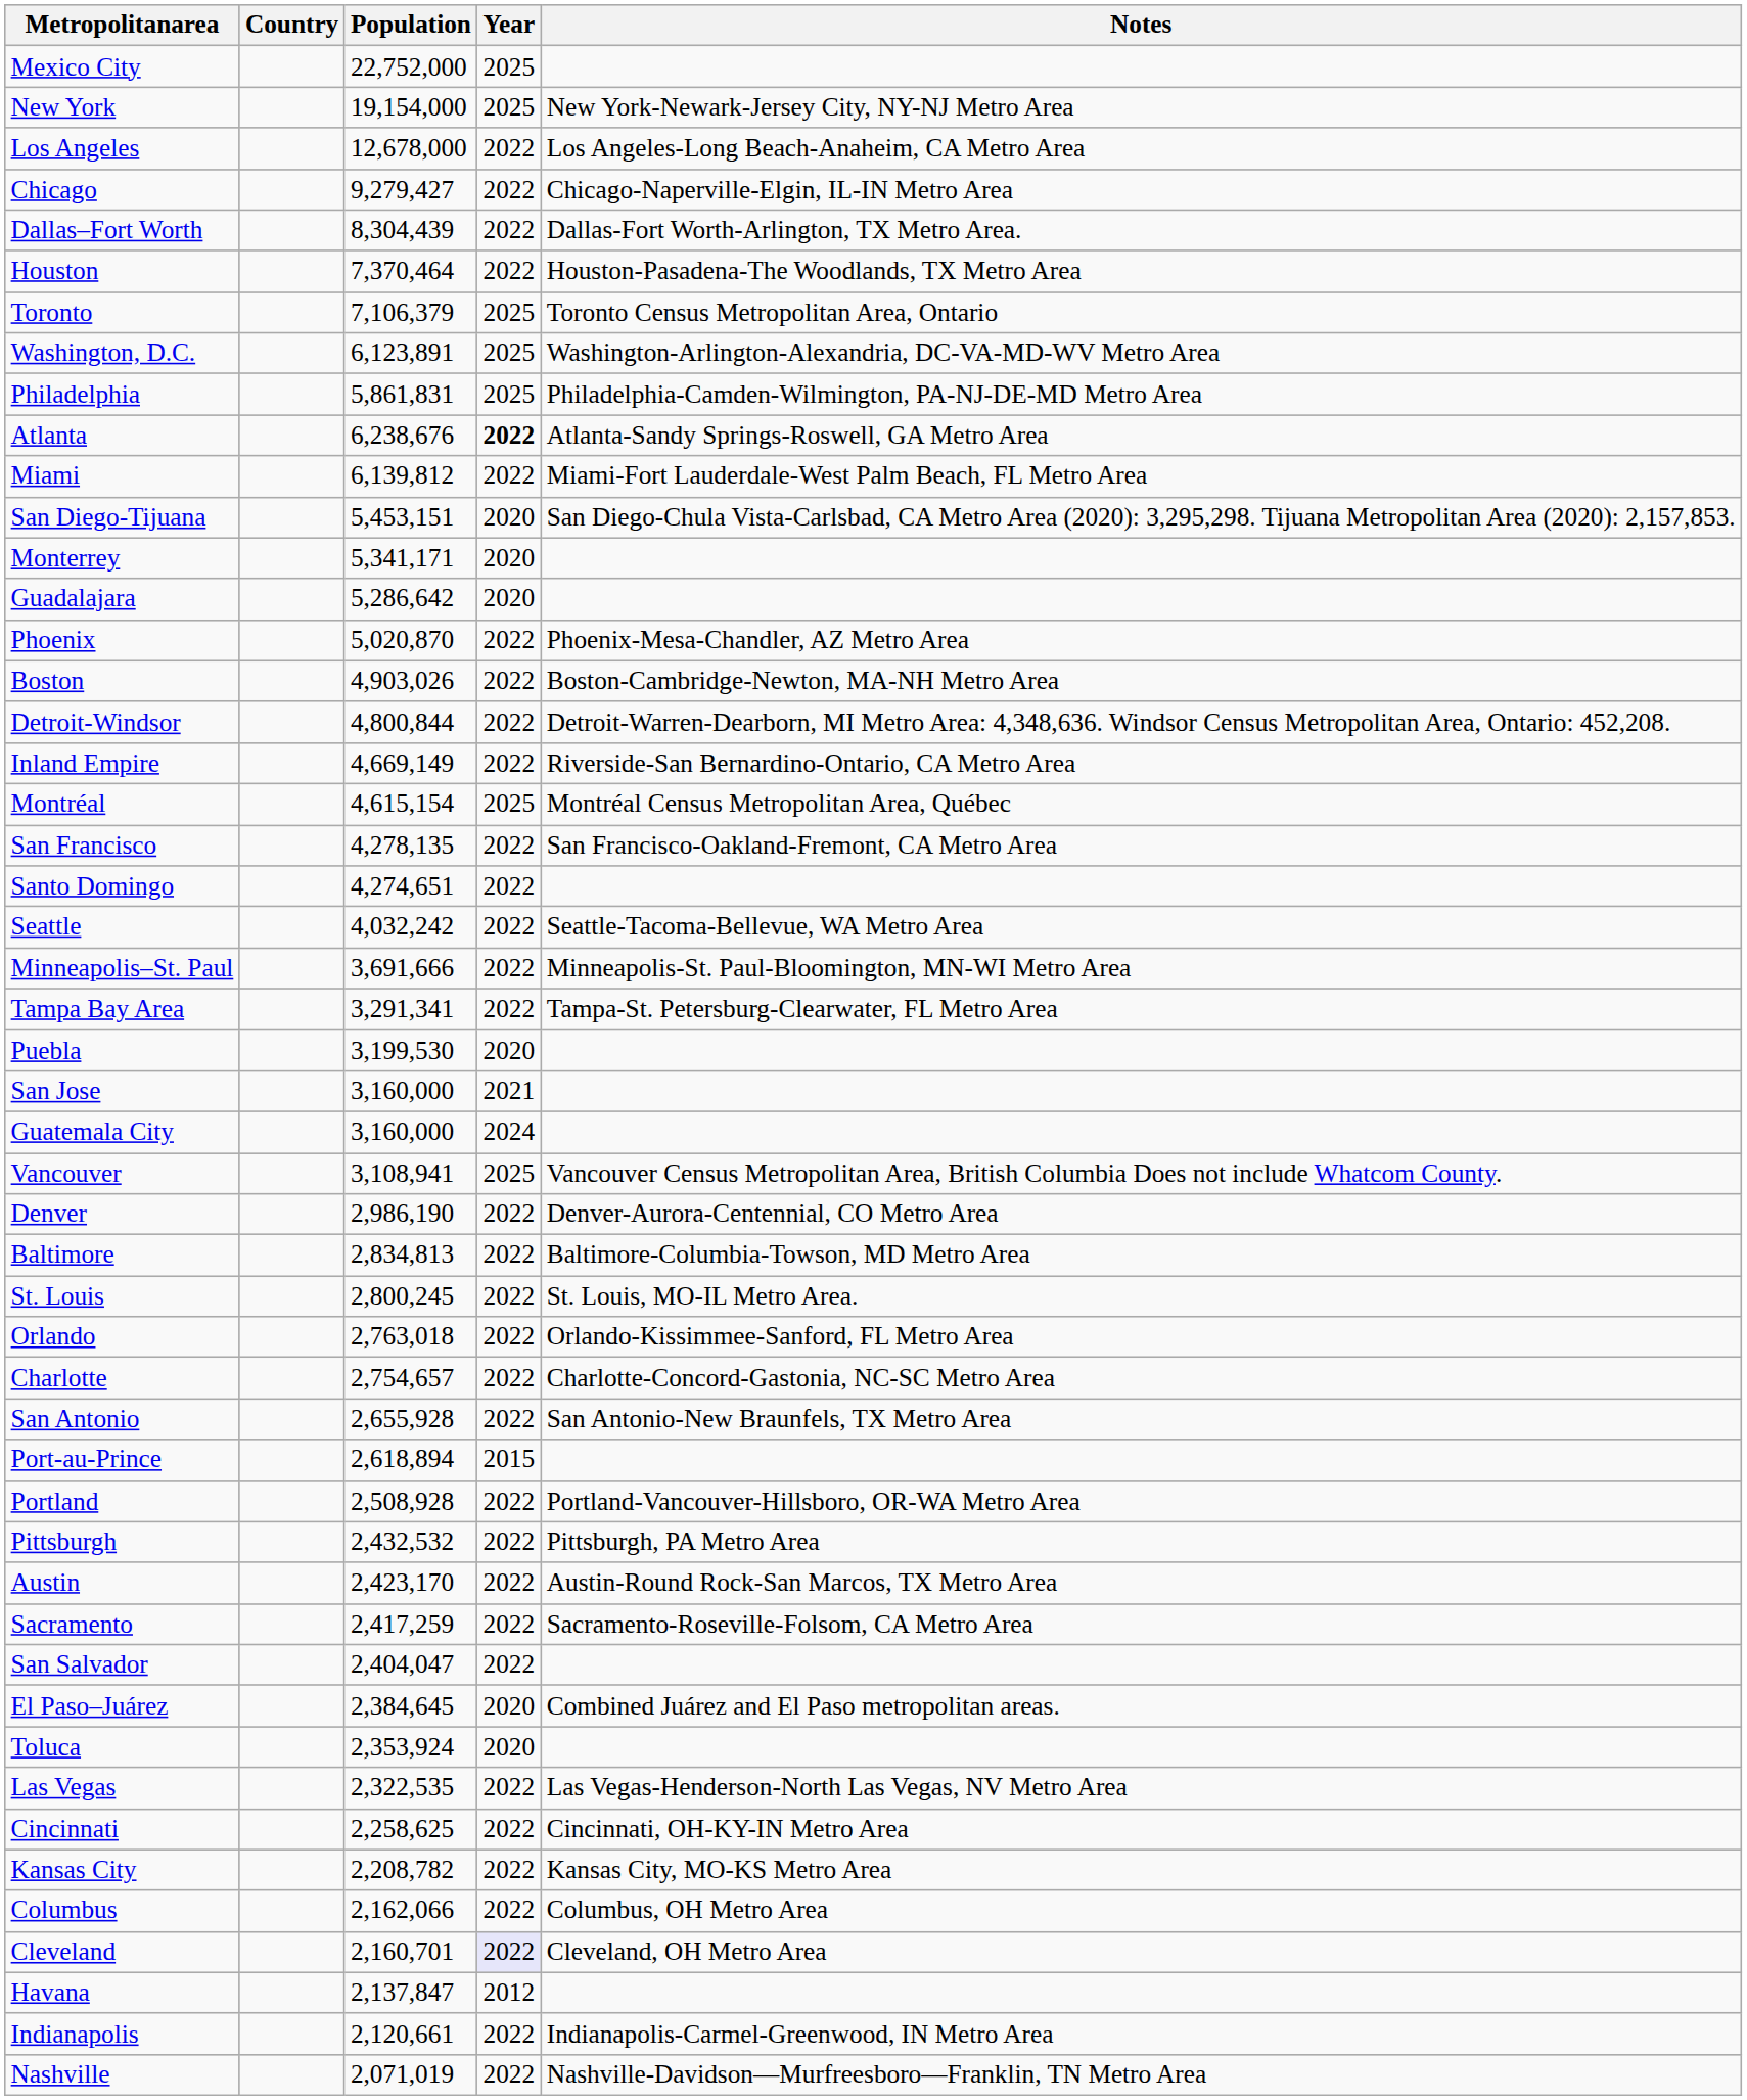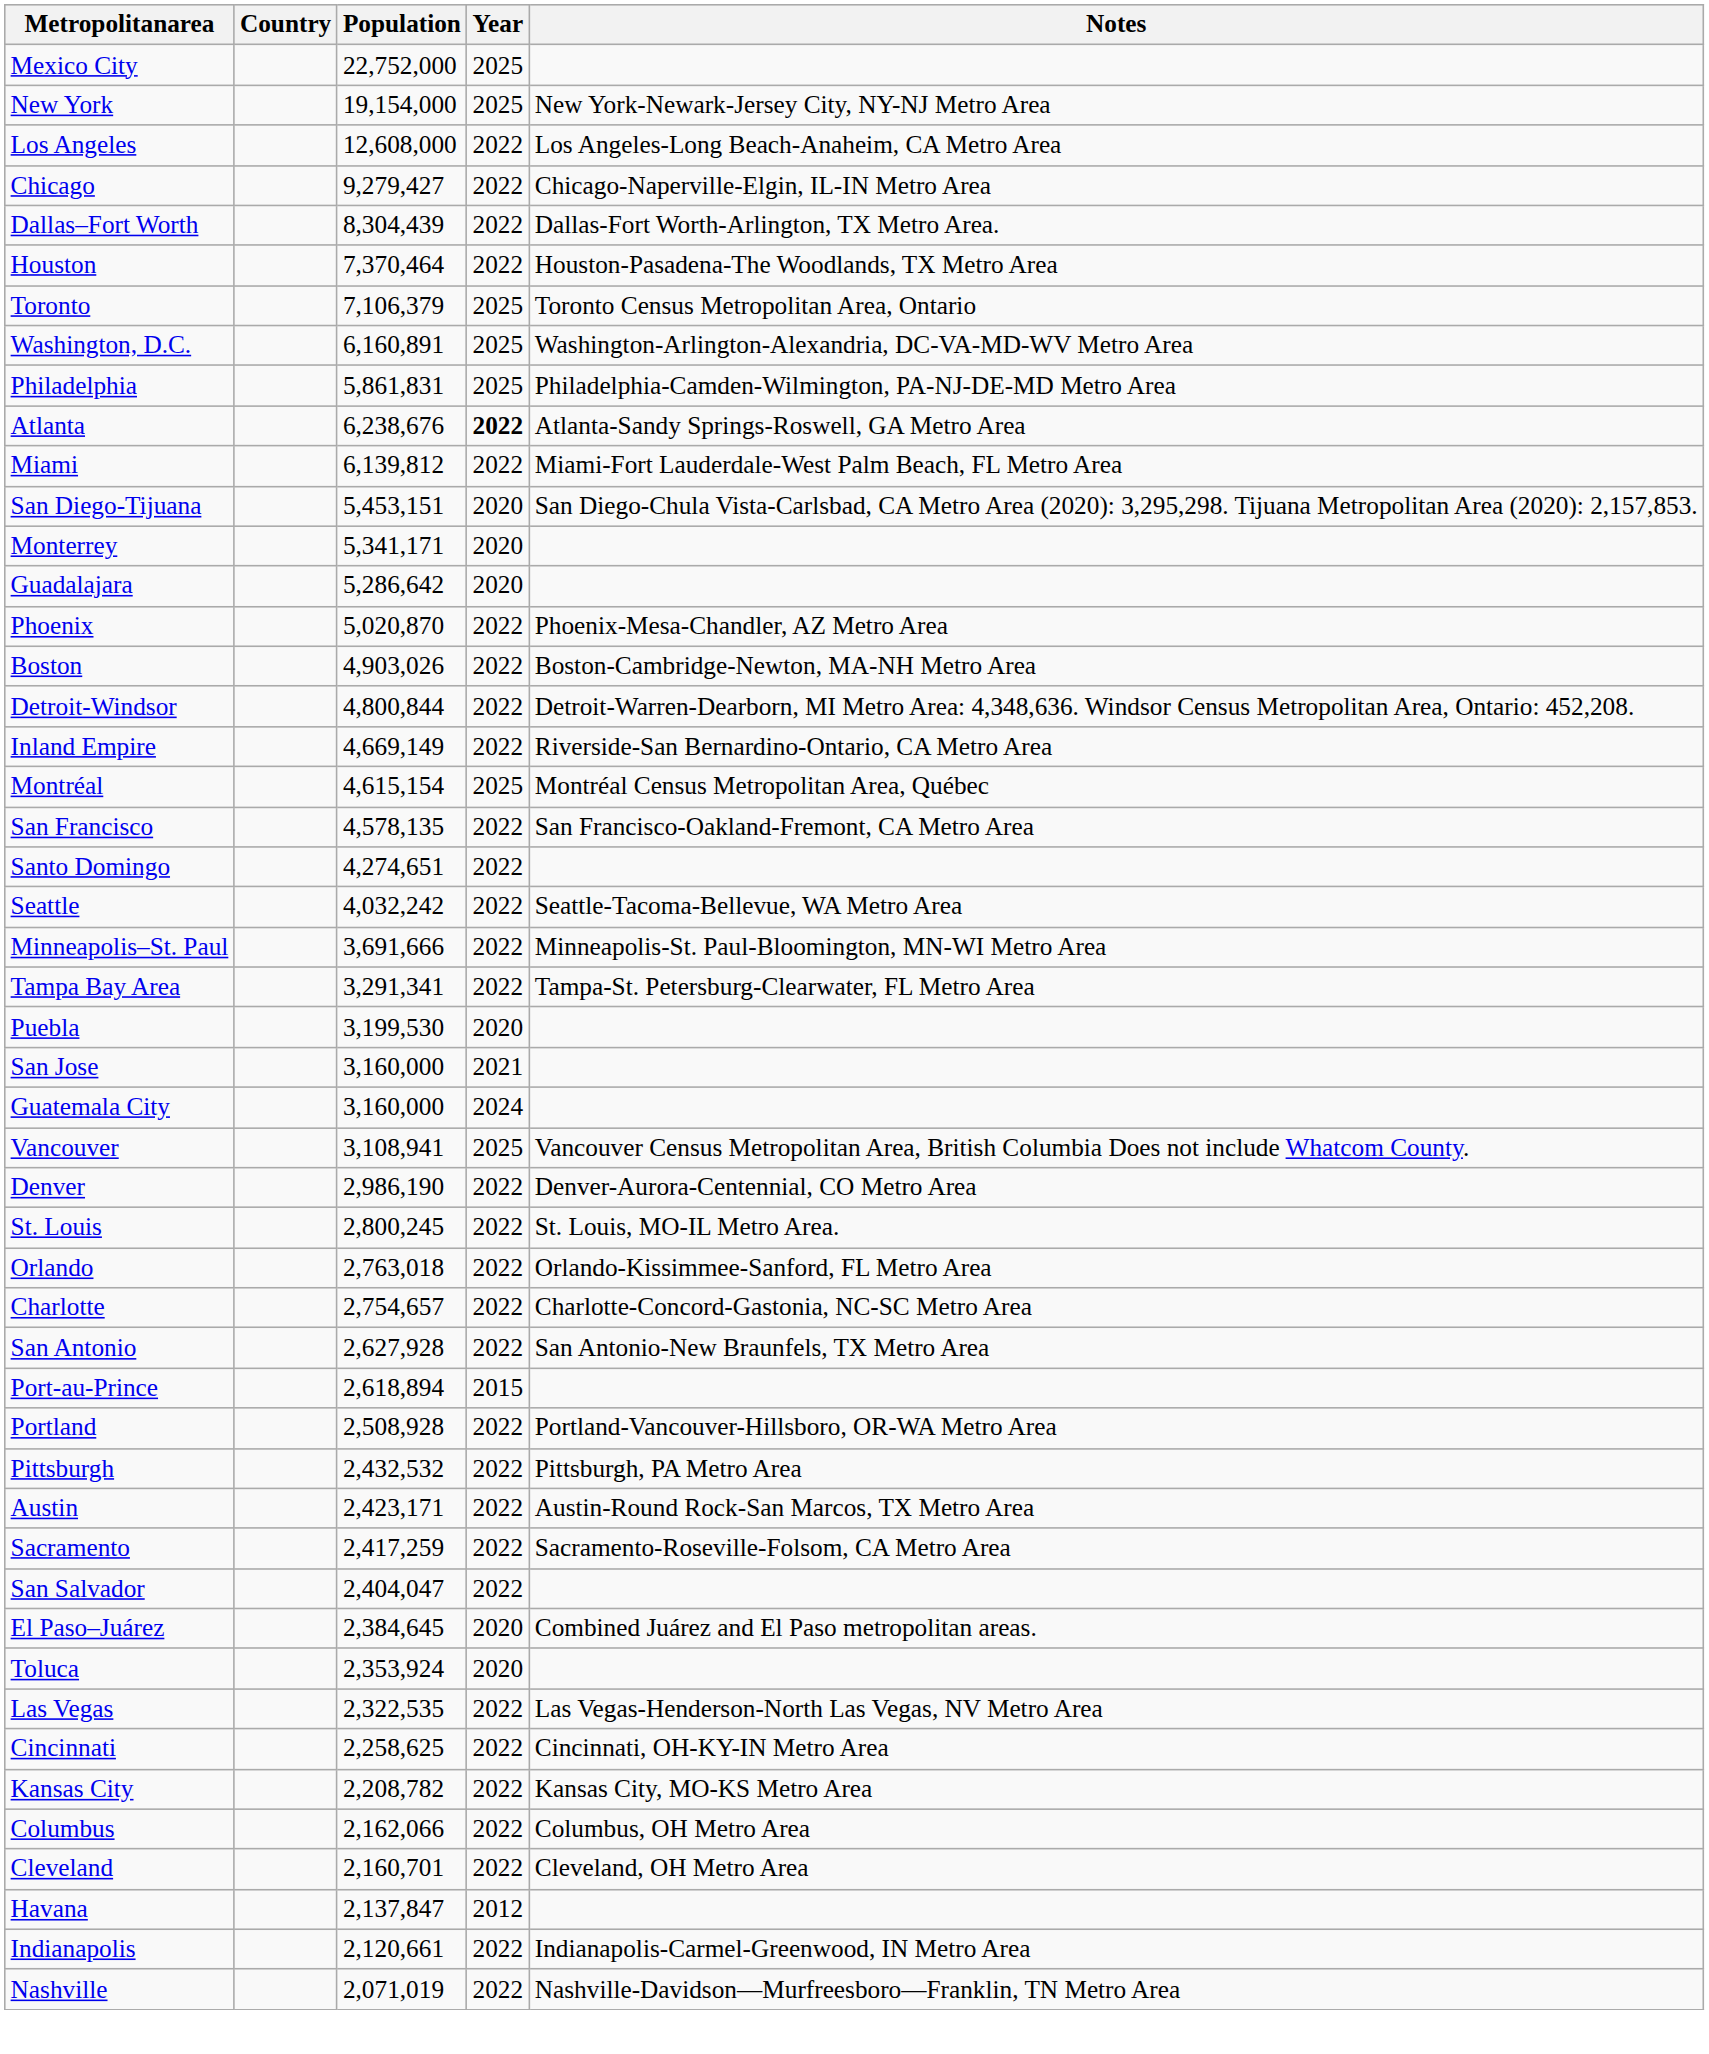Los Angeles | Population: 12,678,000 -> 12,608,000
Washington, D.C. | Population: 6,123,891 -> 6,160,891
San Francisco | Population: 4,278,135 -> 4,578,135
- row: Baltimore | 2,834,813 | 2022 | Baltimore-Columbia-Towson, MD Metro Area
San Antonio | Population: 2,655,928 -> 2,627,928
Austin | Population: 2,423,170 -> 2,423,171
Cleveland | Year: lavender background -> no background
